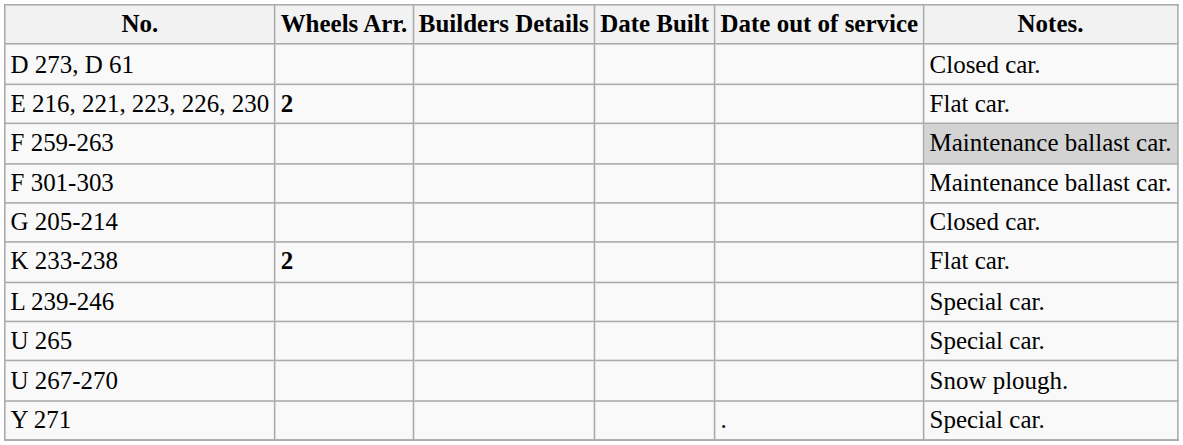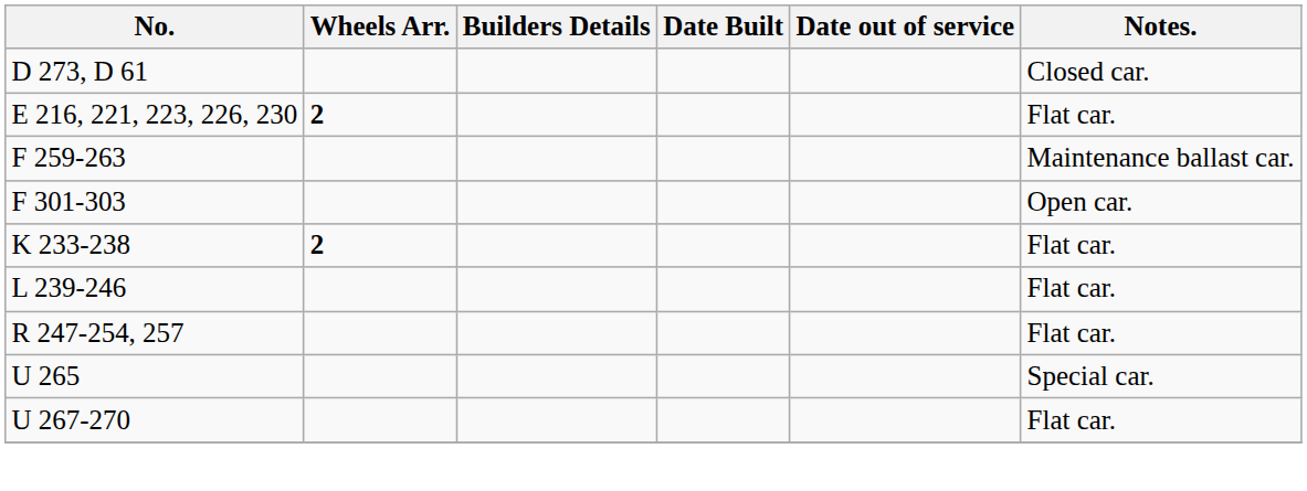F 259-263 | Notes.: lightgrey background -> no background
F 301-303 | Notes.: Maintenance ballast car. -> Open car.
- row: G 205-214 | Closed car.
L 239-246 | Notes.: Special car. -> Flat car.
+ row: R 247-254, 257 | Flat car.
U 267-270 | Notes.: Snow plough. -> Flat car.
- row: Y 271 | . | Special car.
